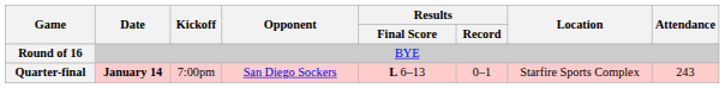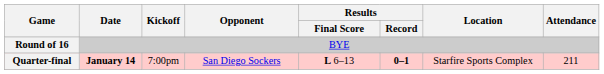Quarter-final | Results / Record: normal -> bold
Quarter-final | Attendance: 243 -> 211
